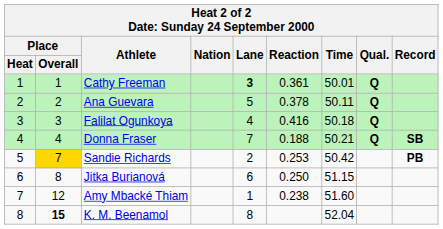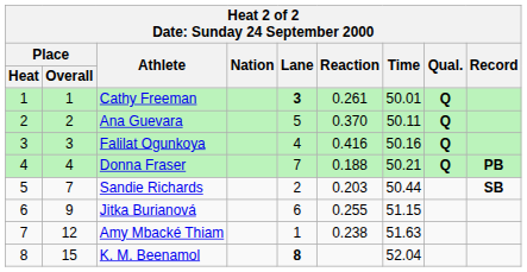Cathy Freeman | Reaction: 0.361 -> 0.261
Ana Guevara | Reaction: 0.378 -> 0.370
Falilat Ogunkoya | Time: 50.18 -> 50.16
Donna Fraser | Record: SB -> PB
Sandie Richards | Place / Overall: gold background -> no background
Sandie Richards | Reaction: 0.253 -> 0.203
Sandie Richards | Time: 50.42 -> 50.44
Sandie Richards | Record: PB -> SB
Jitka Burianová | Place / Overall: 8 -> 9
Jitka Burianová | Reaction: 0.250 -> 0.255
Amy Mbacké Thiam | Time: 51.60 -> 51.63
K. M. Beenamol | Place / Overall: bold -> normal
K. M. Beenamol | Lane: normal -> bold
